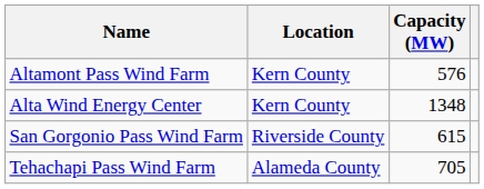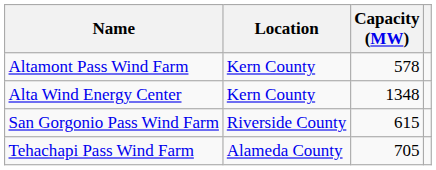Altamont Pass Wind Farm | Capacity (MW): 576 -> 578
